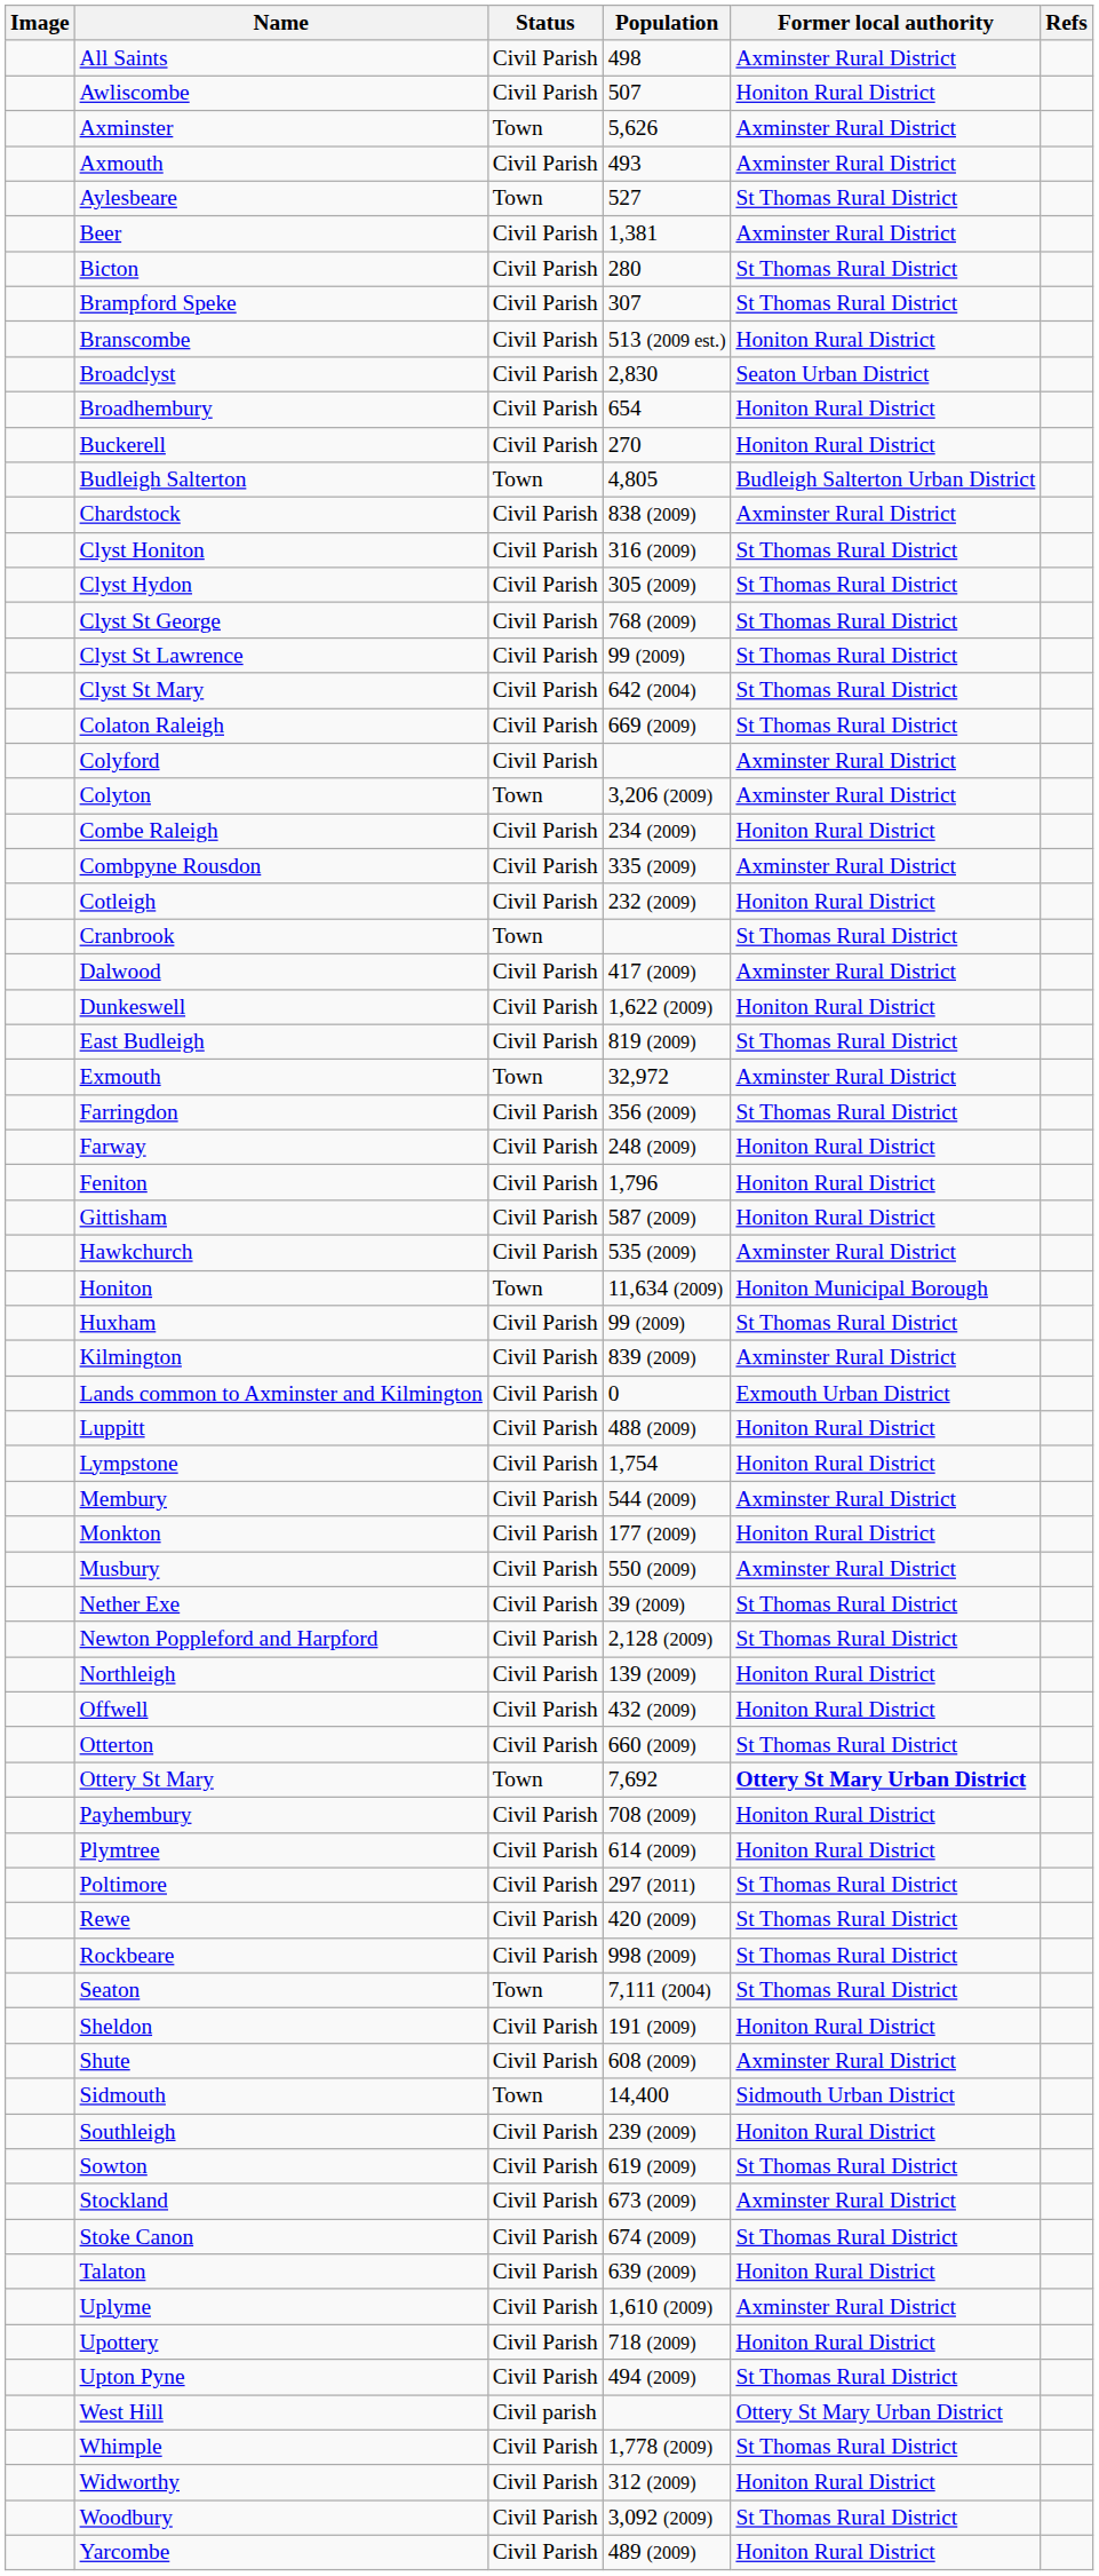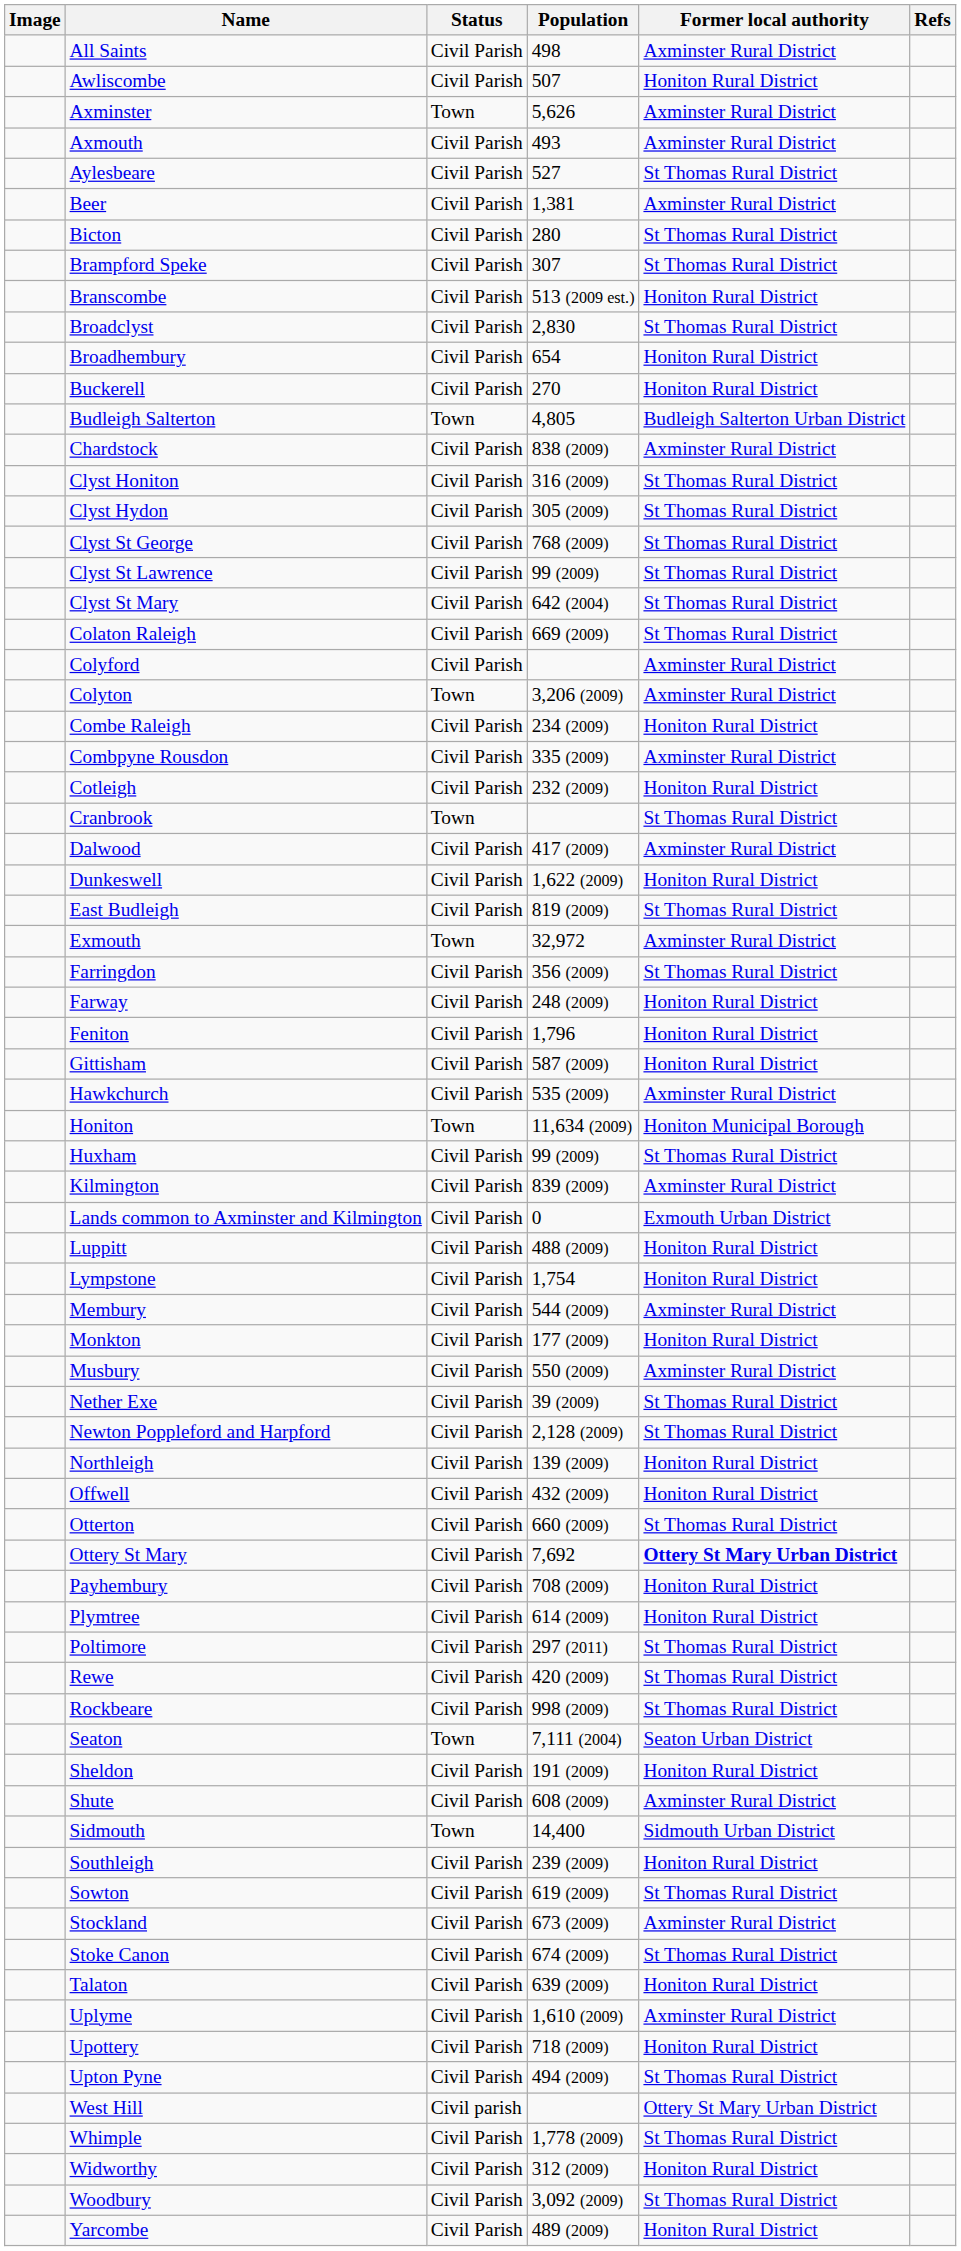Aylesbeare | Status: Town -> Civil Parish
Broadclyst | Former local authority: Seaton Urban District -> St Thomas Rural District
Ottery St Mary | Status: Town -> Civil Parish
Seaton | Former local authority: St Thomas Rural District -> Seaton Urban District
